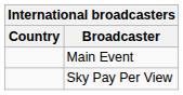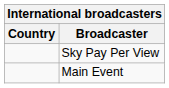rows swapped: Sky Pay Per View <-> Main Event
